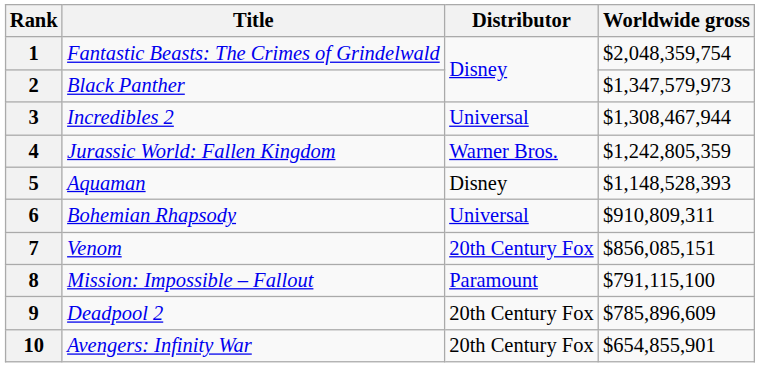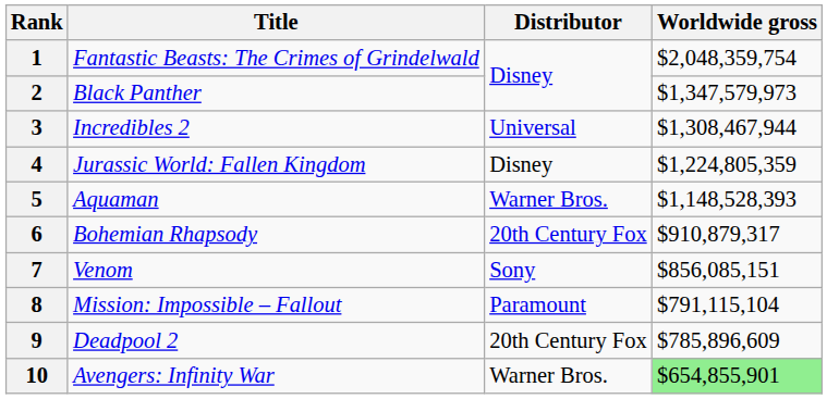4 | Distributor: Warner Bros. -> Disney
4 | Worldwide gross: $1,242,805,359 -> $1,224,805,359
5 | Distributor: Disney -> Warner Bros.
6 | Distributor: Universal -> 20th Century Fox
6 | Worldwide gross: $910,809,311 -> $910,879,317
7 | Distributor: 20th Century Fox -> Sony
8 | Worldwide gross: $791,115,100 -> $791,115,104
10 | Distributor: 20th Century Fox -> Warner Bros.
10 | Worldwide gross: no background -> lightgreen background
